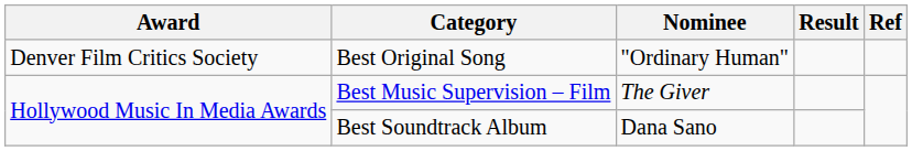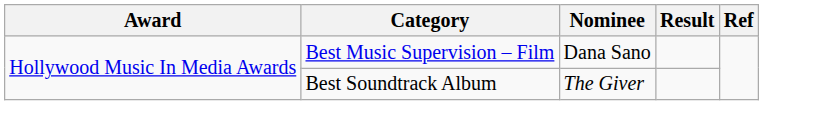- row: Denver Film Critics Society | Best Original Song | "Ordinary Human"
Best Music Supervision – Film | Nominee: The Giver -> Dana Sano
Best Soundtrack Album | Nominee: Dana Sano -> The Giver
